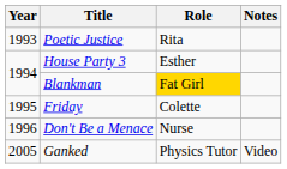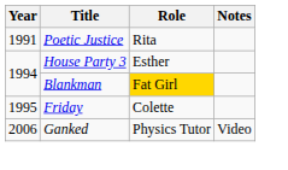Poetic Justice | Year: 1993 -> 1991
- row: 1996 | Don't Be a Menace | Nurse
Ganked | Year: 2005 -> 2006
